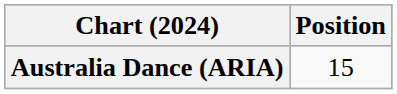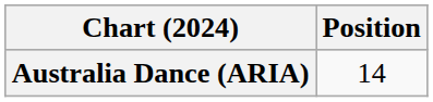Australia Dance (ARIA) | Position: 15 -> 14
